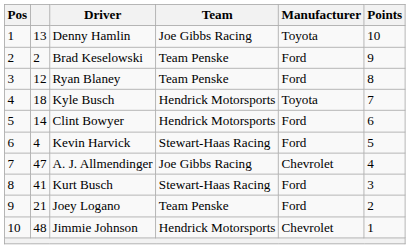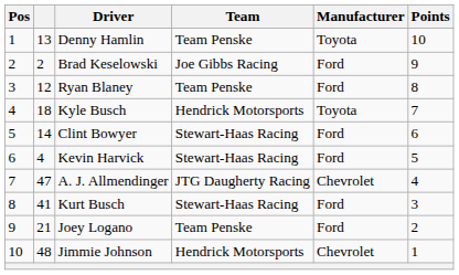Denny Hamlin | Team: Joe Gibbs Racing -> Team Penske
Brad Keselowski | Team: Team Penske -> Joe Gibbs Racing
Clint Bowyer | Team: Hendrick Motorsports -> Stewart-Haas Racing
A. J. Allmendinger | Team: Joe Gibbs Racing -> JTG Daugherty Racing
